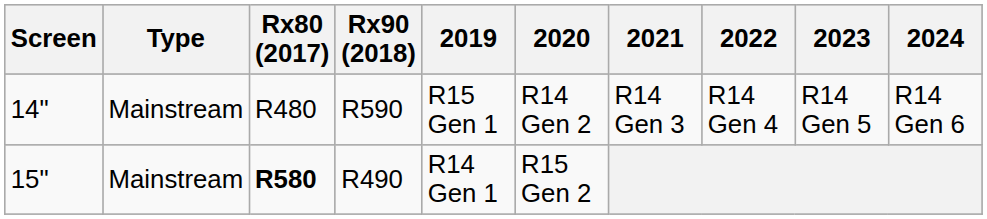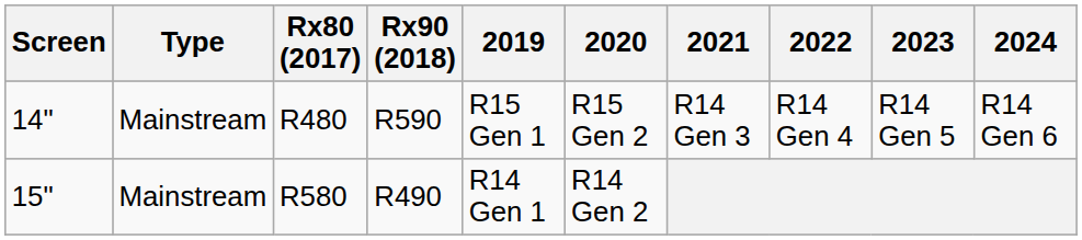14" | 2020: R14 Gen 2 -> R15 Gen 2
15" | Rx80 (2017): bold -> normal
15" | 2020: R15 Gen 2 -> R14 Gen 2
